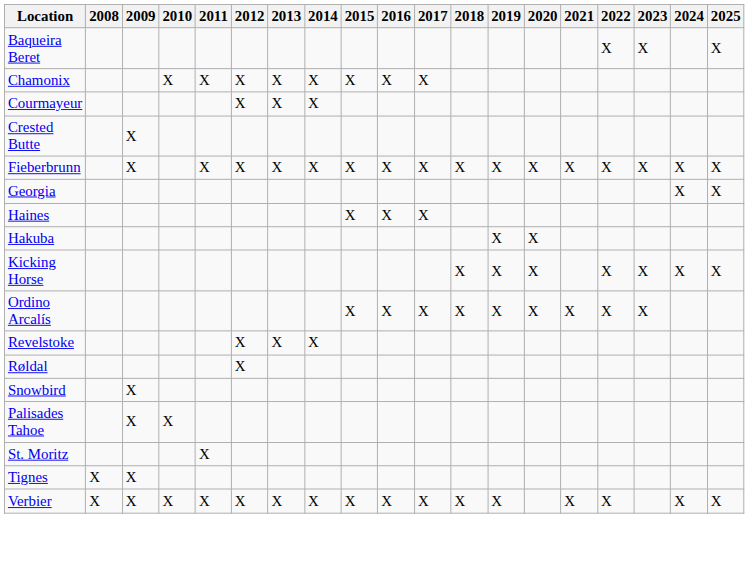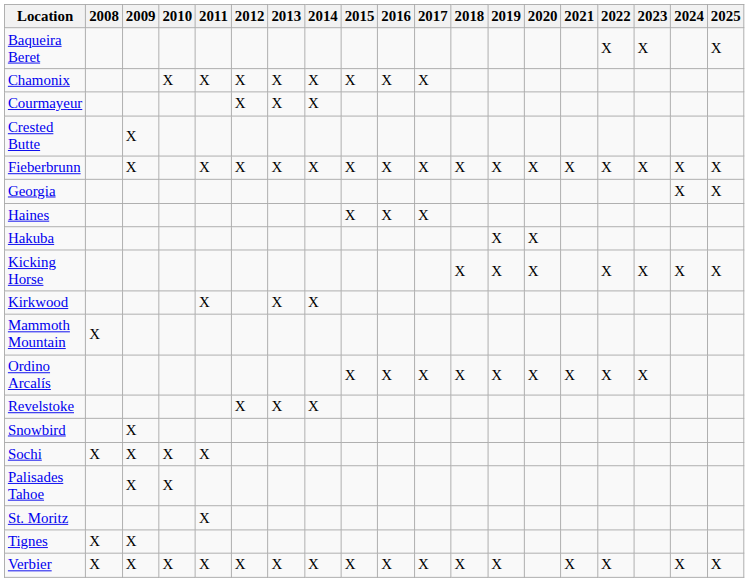+ row: Kirkwood | X | X | X
+ row: Mammoth Mountain | X
- row: Røldal | X
+ row: Sochi | X | X | X | X
